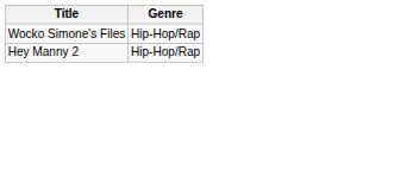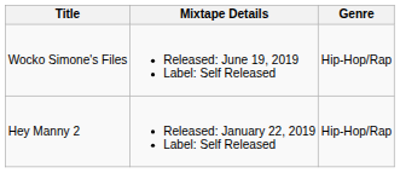+ column: Mixtape Details | Released: June 19, 2019 Label: Self Released | Released: January 22, 2019 Label: Self Released
